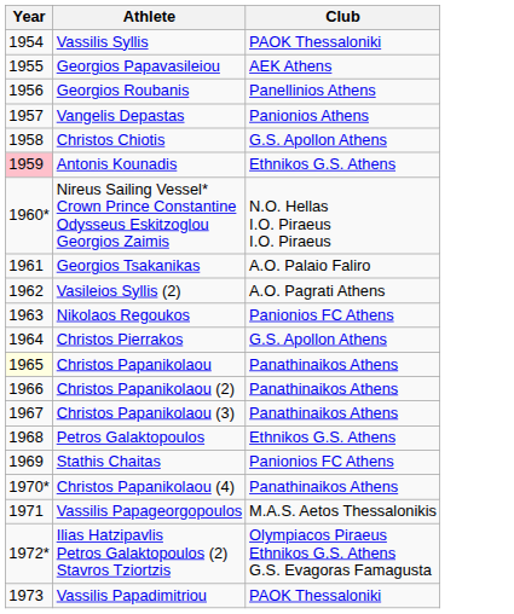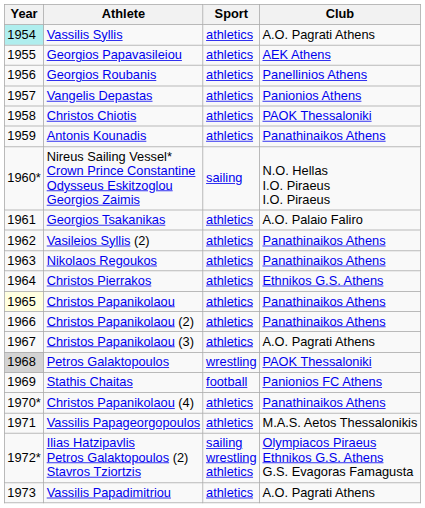+ column: Sport | athletics | athletics | athletics | athletics | athletics | athletics | sailing | athletics | athletics | athletics | athletics | athletics | athletics | athletics | wrestling | football | athletics | athletics | sailing wrestling athletics | athletics
Vassilis Syllis | Year: no background -> paleturquoise background
Vassilis Syllis | Club: PAOK Thessaloniki -> Α.Ο. Pagrati Athens
Christos Chiotis | Club: G.S. Apollon Athens -> PAOK Thessaloniki
Antonis Kounadis | Year: pink background -> no background
Antonis Kounadis | Club: Ethnikos G.S. Athens -> Panathinaikos Athens
Vasileios Syllis (2) | Club: Α.Ο. Pagrati Athens -> Panathinaikos Athens
Nikolaos Regoukos | Club: Panionios FC Athens -> Panathinaikos Athens
Christos Pierrakos | Club: G.S. Apollon Athens -> Ethnikos G.S. Athens
Christos Papanikolaou (3) | Club: Panathinaikos Athens -> Α.Ο. Pagrati Athens
Petros Galaktopoulos | Year: no background -> lightgrey background
Petros Galaktopoulos | Club: Ethnikos G.S. Athens -> PAOK Thessaloniki
Vassilis Papadimitriou | Club: PAOK Thessaloniki -> Α.Ο. Pagrati Athens
